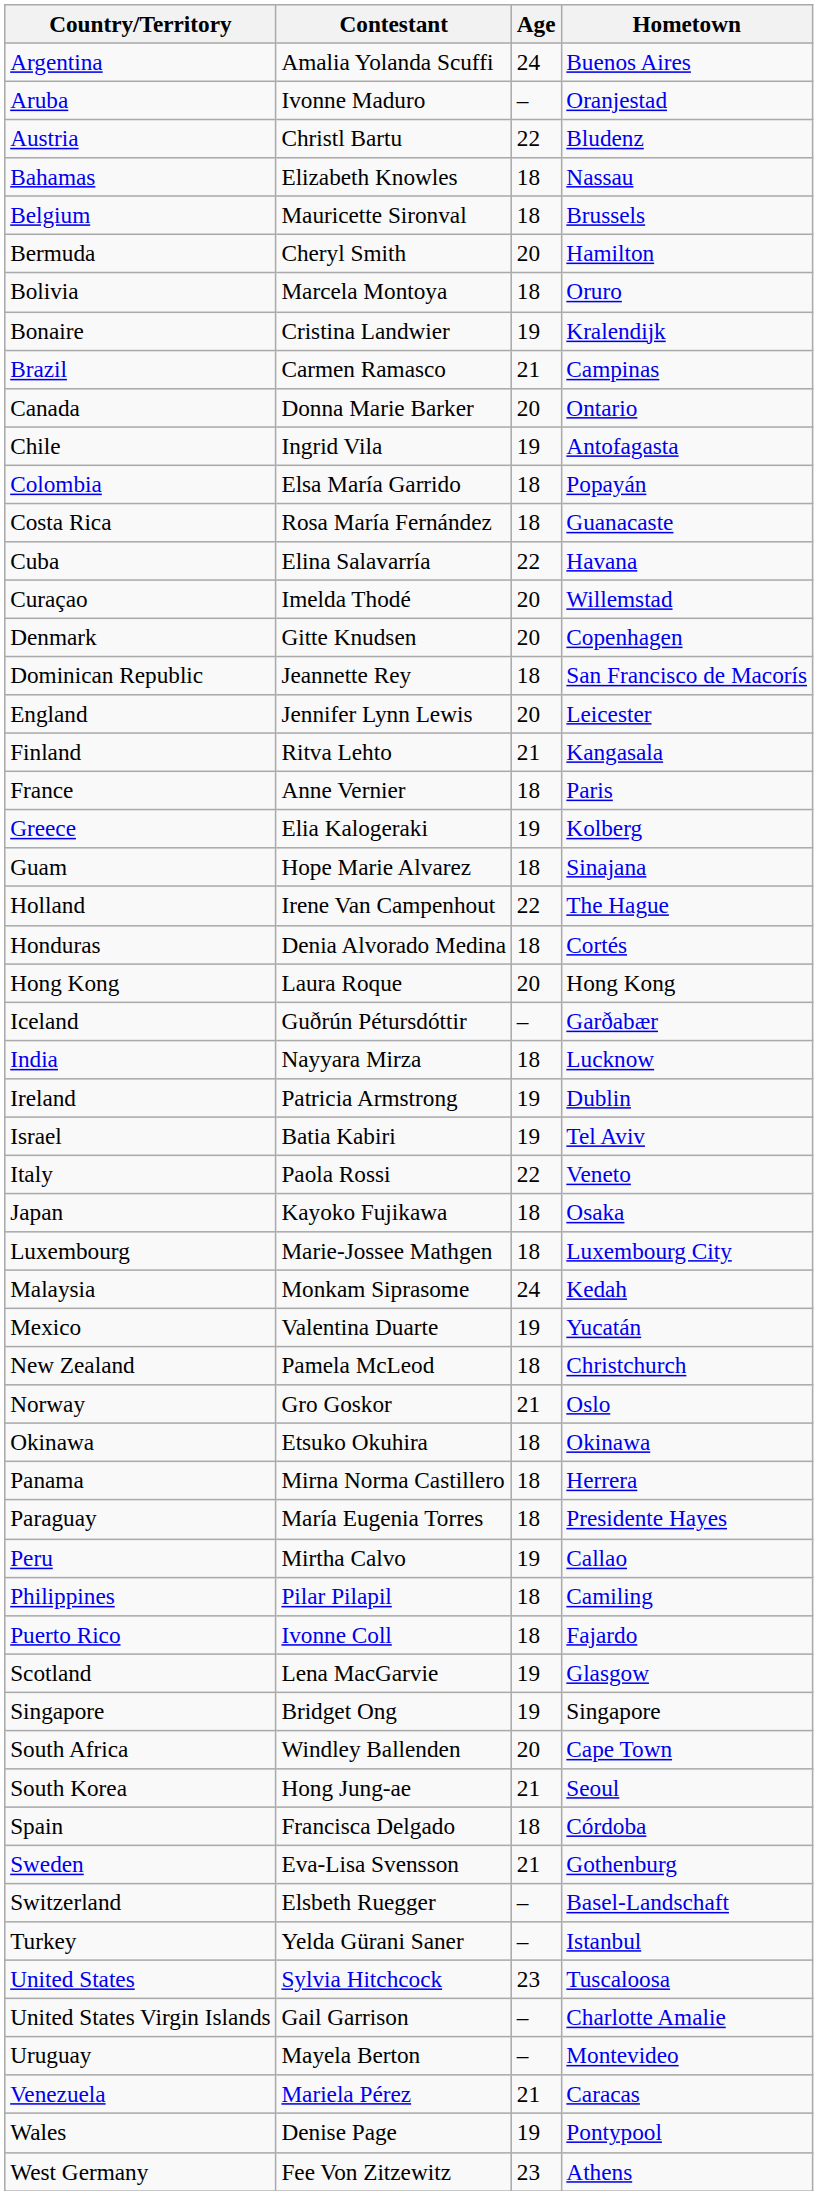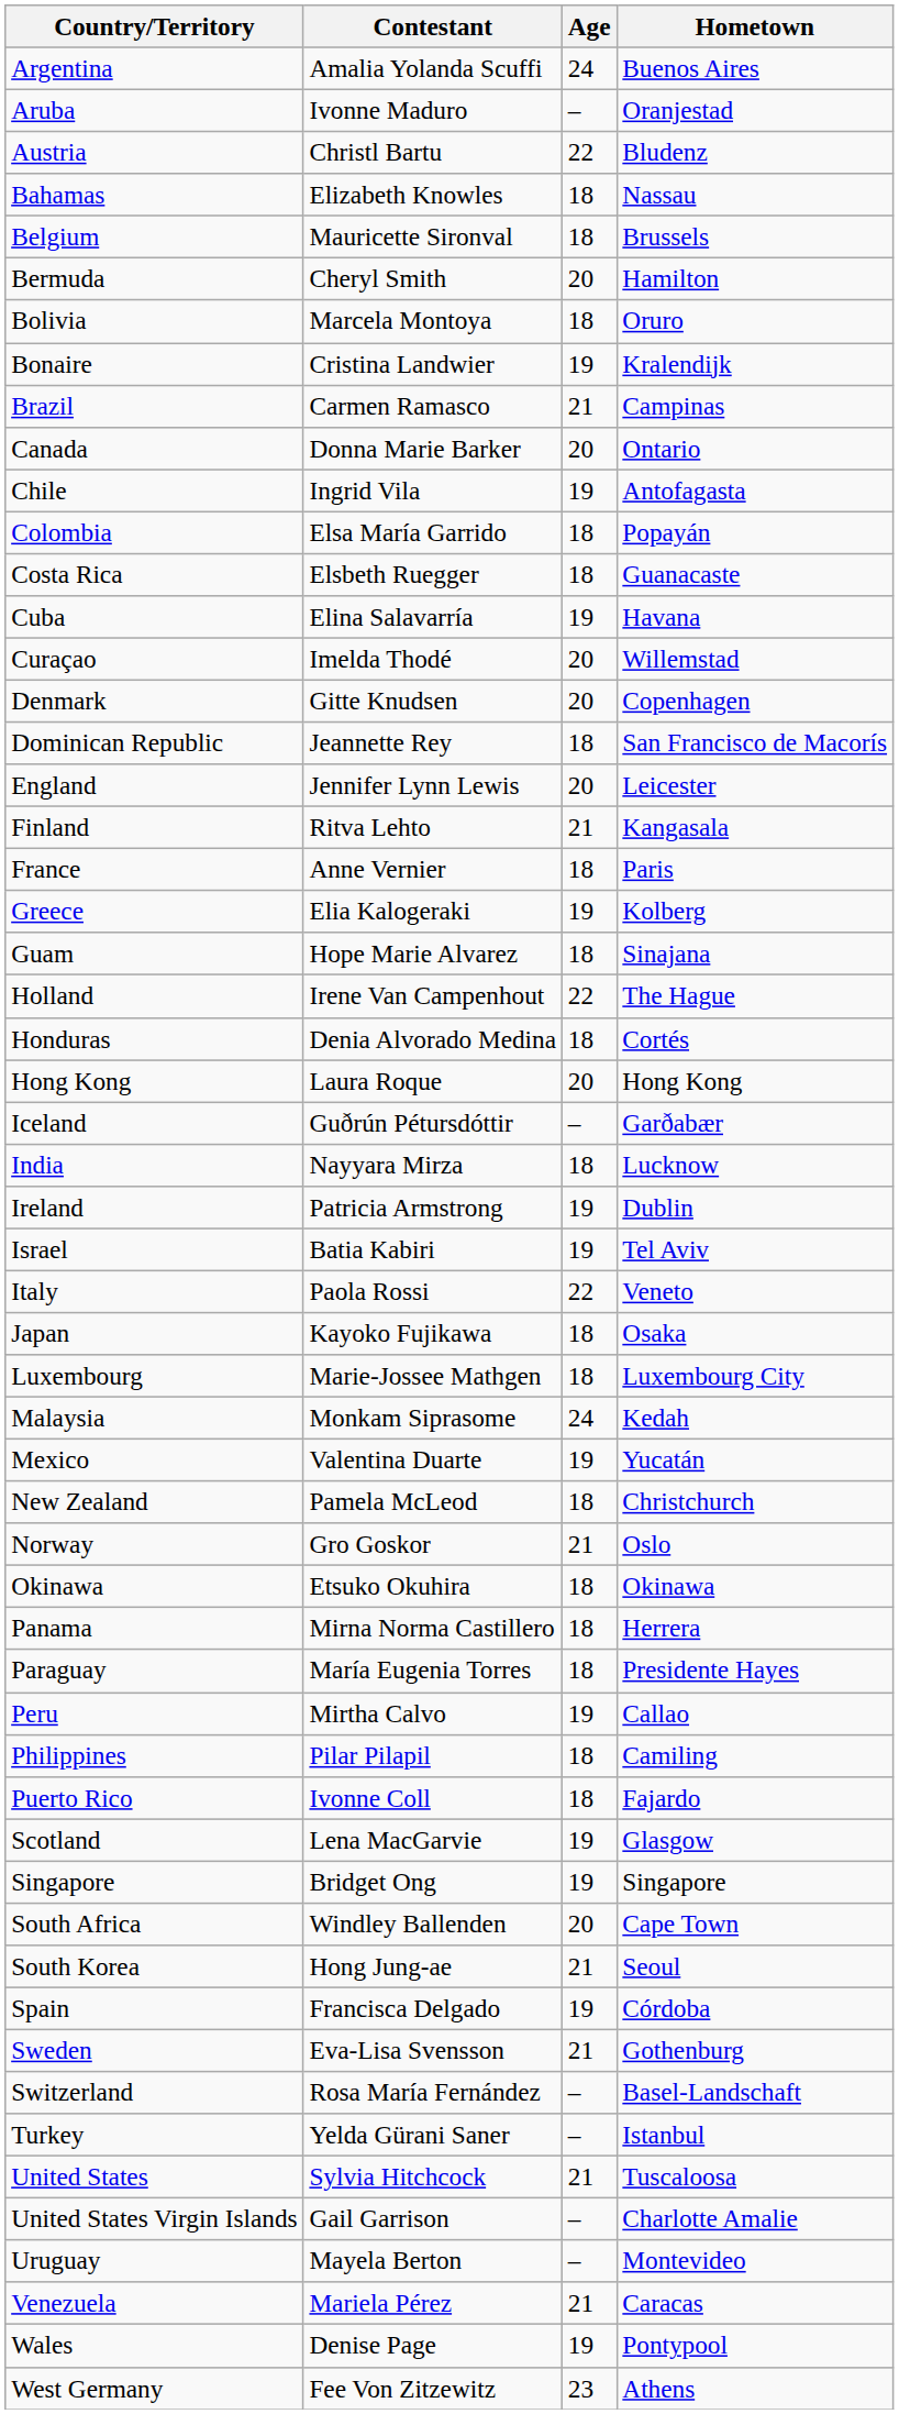Costa Rica | Contestant: Rosa María Fernández -> Elsbeth Ruegger
Cuba | Age: 22 -> 19
Spain | Age: 18 -> 19
Switzerland | Contestant: Elsbeth Ruegger -> Rosa María Fernández
United States | Age: 23 -> 21
